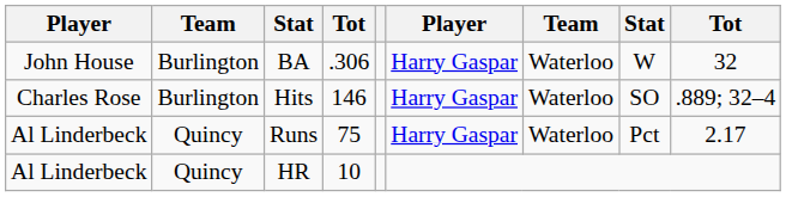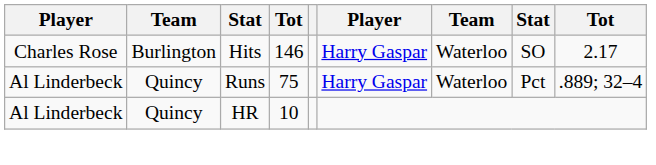- row: John House | Burlington | BA | .306 | Harry Gaspar | Waterloo | W | 32
Hits | column 9: .889; 32–4 -> 2.17
Runs | column 9: 2.17 -> .889; 32–4
